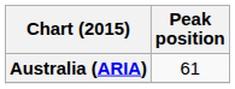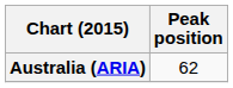Australia (ARIA) | Peak position: 61 -> 62
